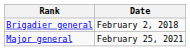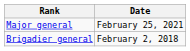rows swapped: Brigadier general <-> Major general
